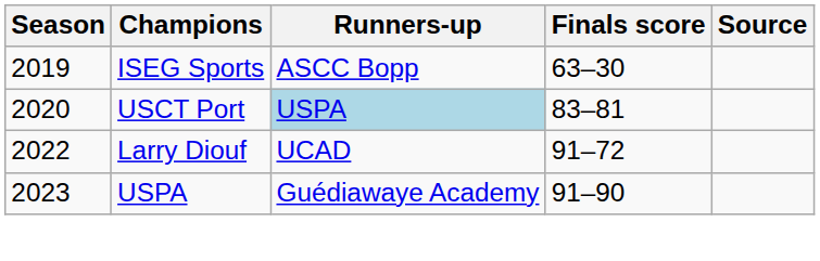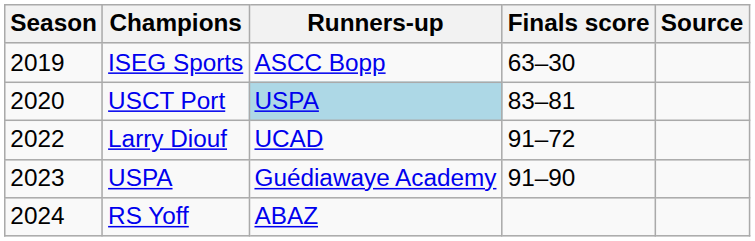+ row: 2024 | RS Yoff | ABAZ
